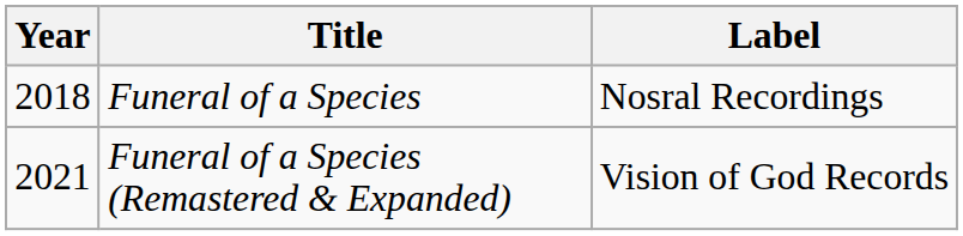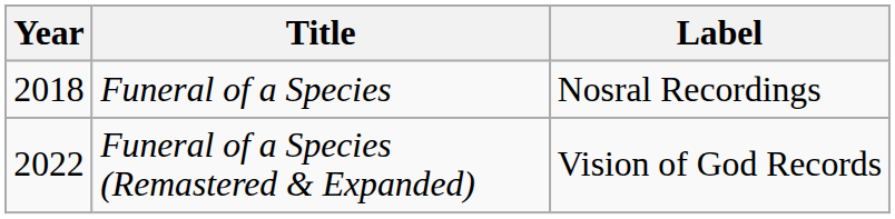Funeral of a Species (Remastered & Expanded) | Year: 2021 -> 2022
